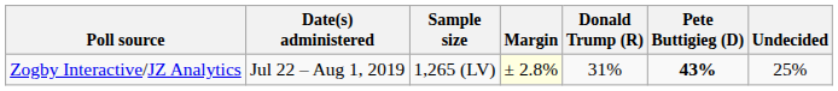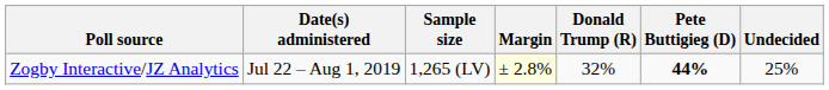Zogby Interactive/JZ Analytics | Donald Trump (R): 31% -> 32%
Zogby Interactive/JZ Analytics | Pete Buttigieg (D): 43% -> 44%
